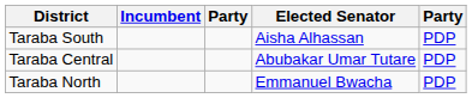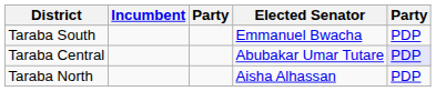Taraba South | Elected Senator: Aisha Alhassan -> Emmanuel Bwacha
Taraba Central | column 5: no background -> lavender background
Taraba North | Elected Senator: Emmanuel Bwacha -> Aisha Alhassan
